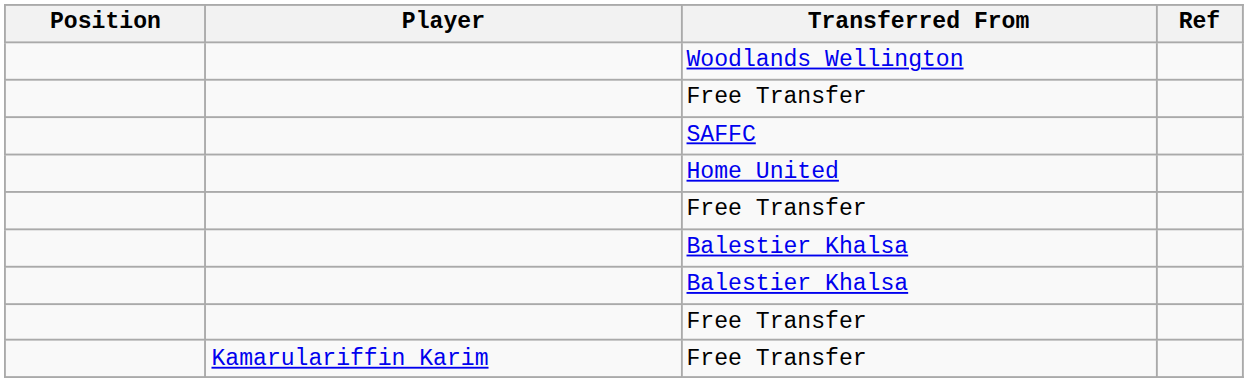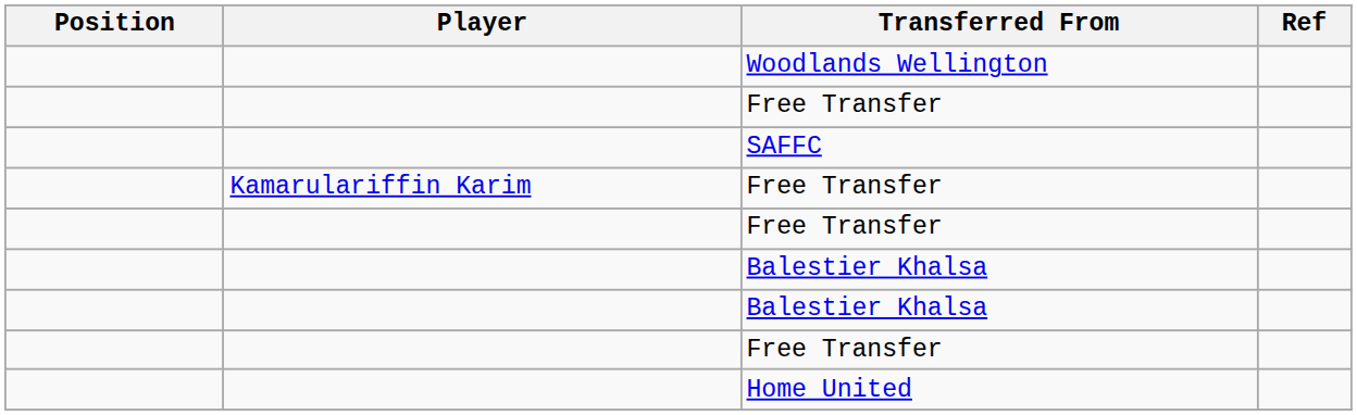rows swapped: Home United <-> Kamarulariffin Karim / Free Transfer
